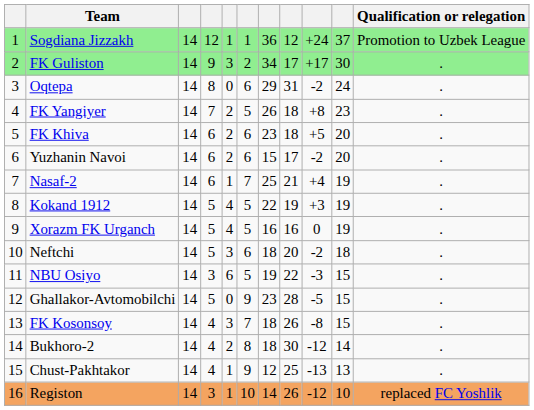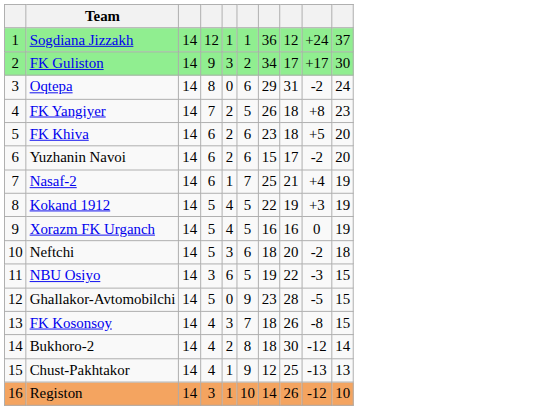- column: Qualification or relegation | Promotion to Uzbek League | . | . | . | . | . | . | . | . | . | . | . | . | . | . | replaced FC Yoshlik
